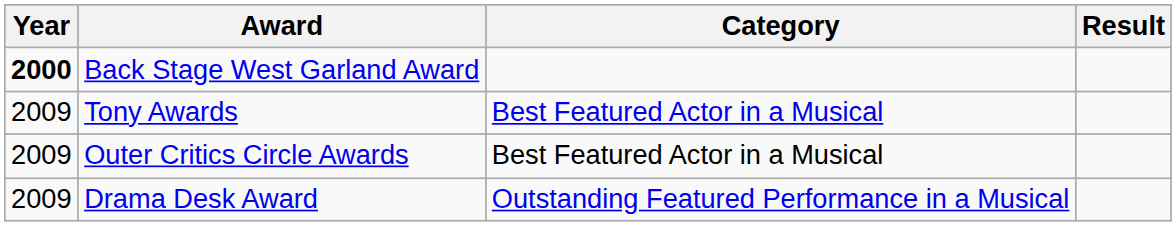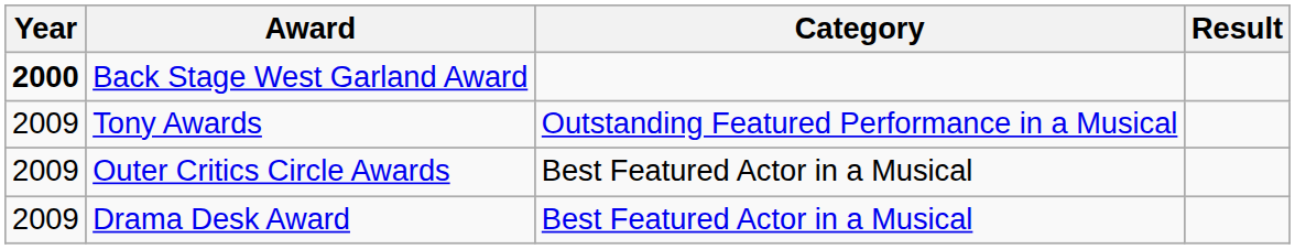Tony Awards | Category: Best Featured Actor in a Musical -> Outstanding Featured Performance in a Musical
Drama Desk Award | Category: Outstanding Featured Performance in a Musical -> Best Featured Actor in a Musical
